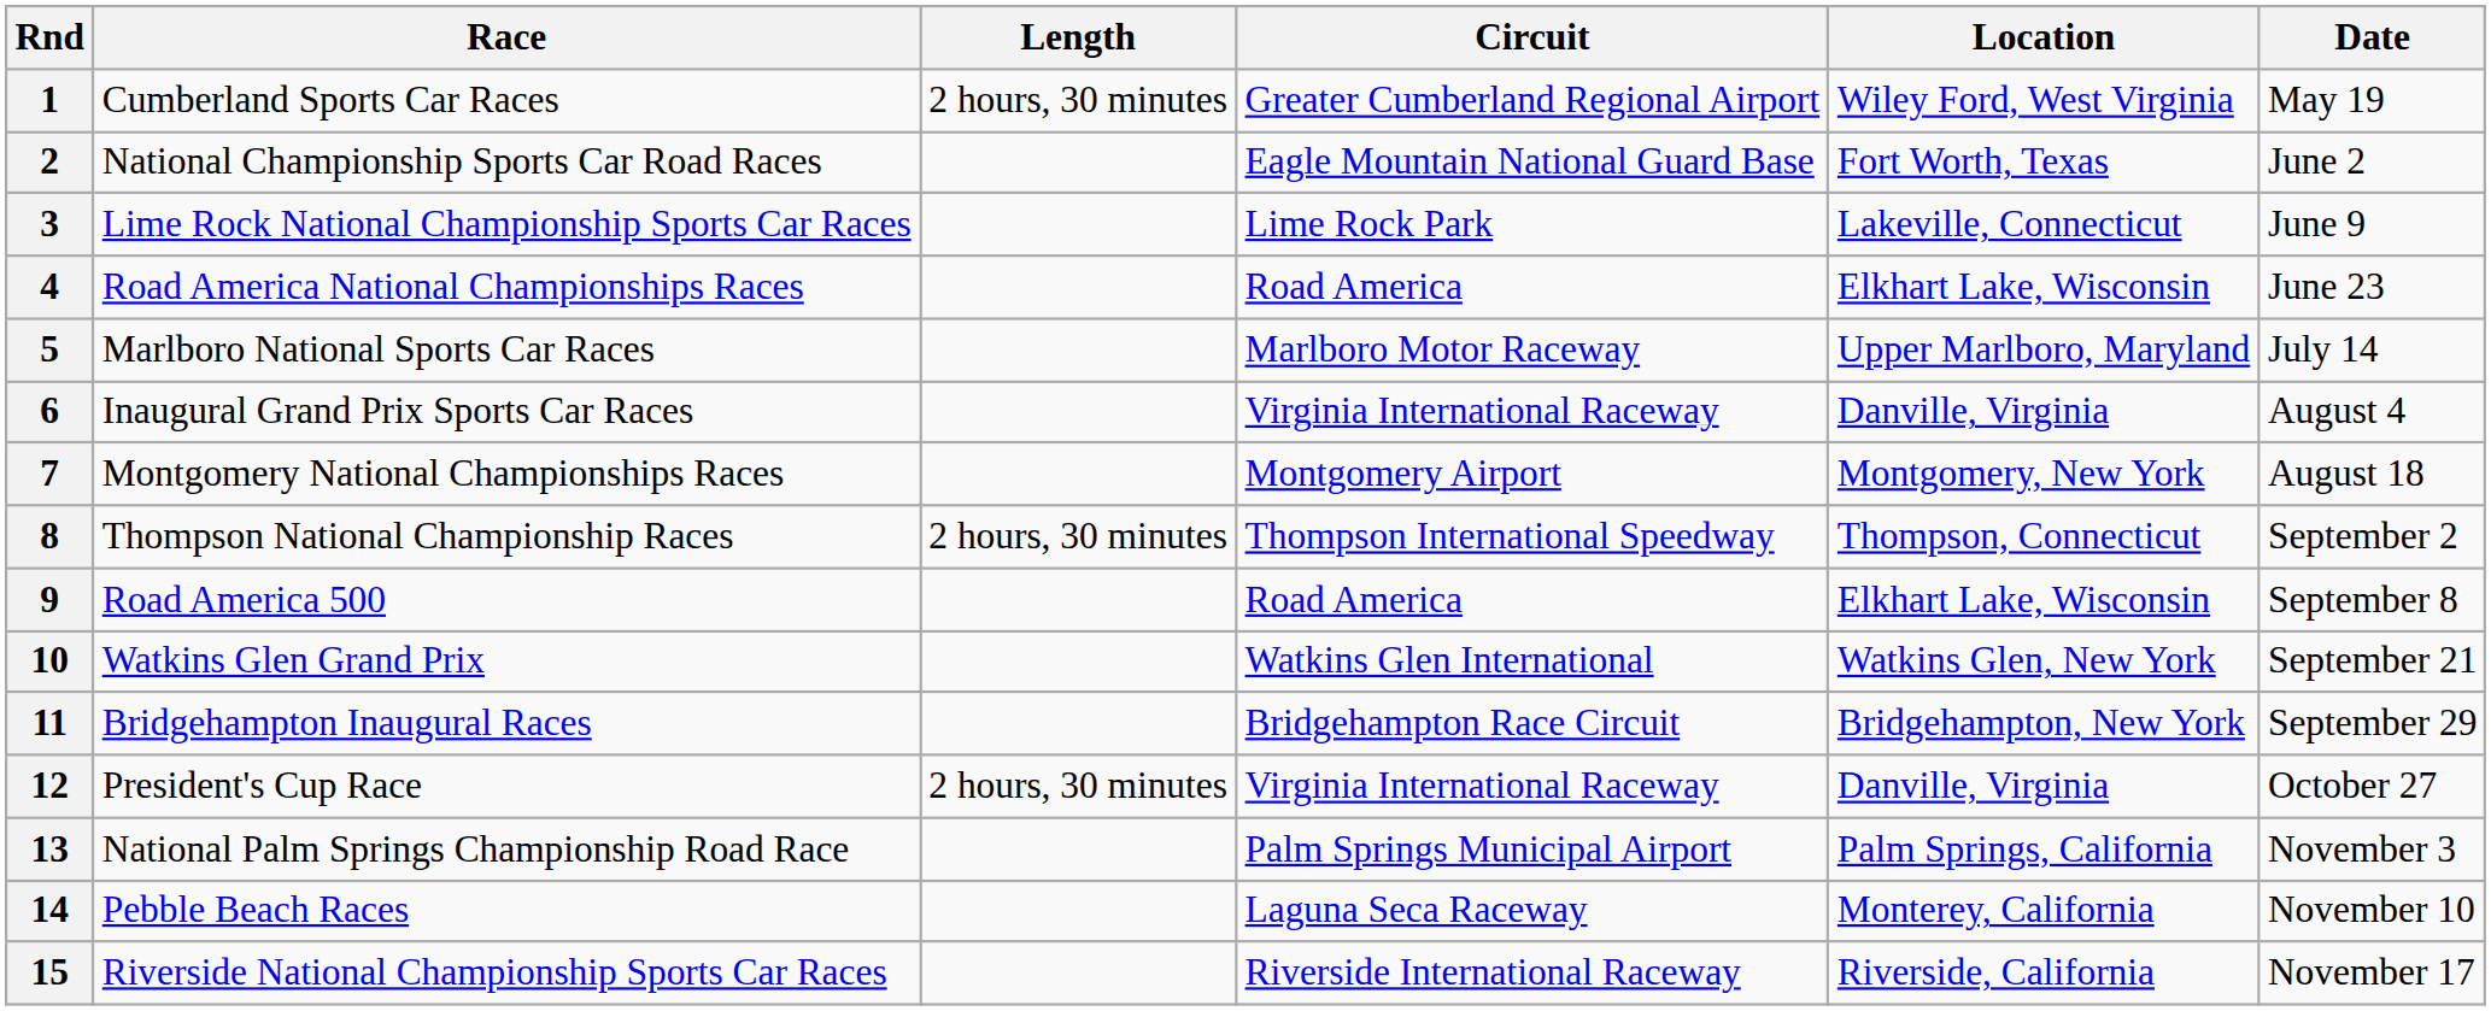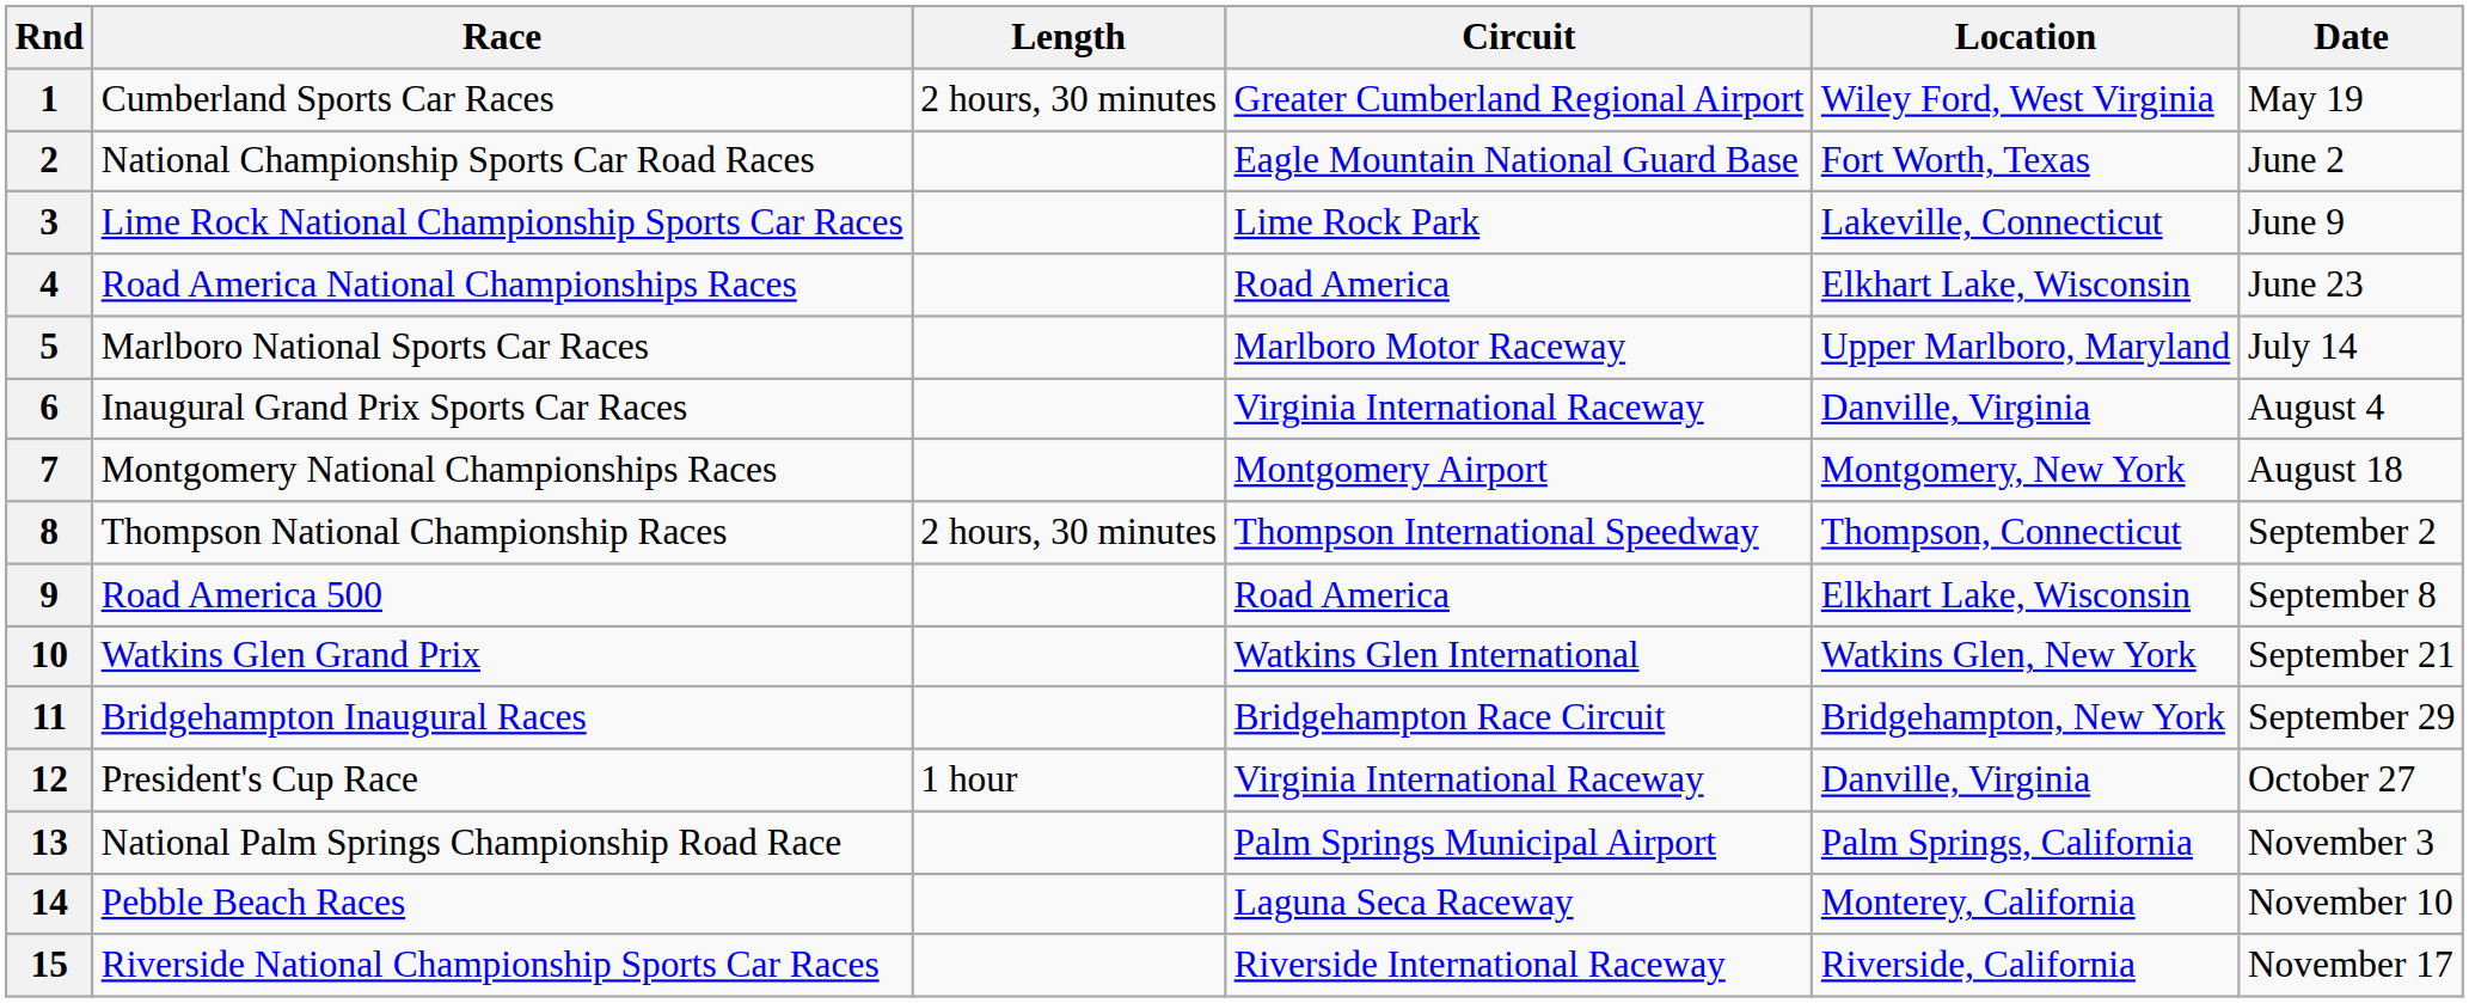12 | Length: 2 hours, 30 minutes -> 1 hour
